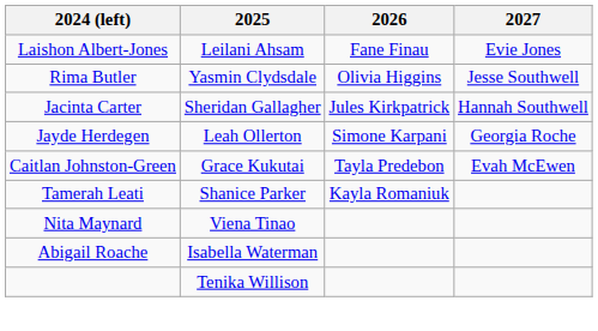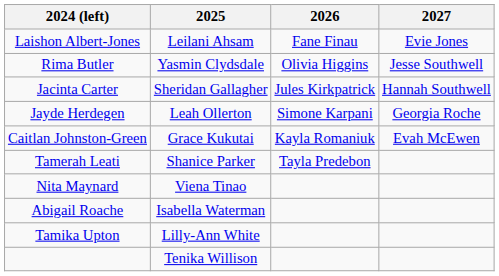Caitlan Johnston-Green | 2026: Tayla Predebon -> Kayla Romaniuk
Tamerah Leati | 2026: Kayla Romaniuk -> Tayla Predebon
+ row: Tamika Upton | Lilly-Ann White
